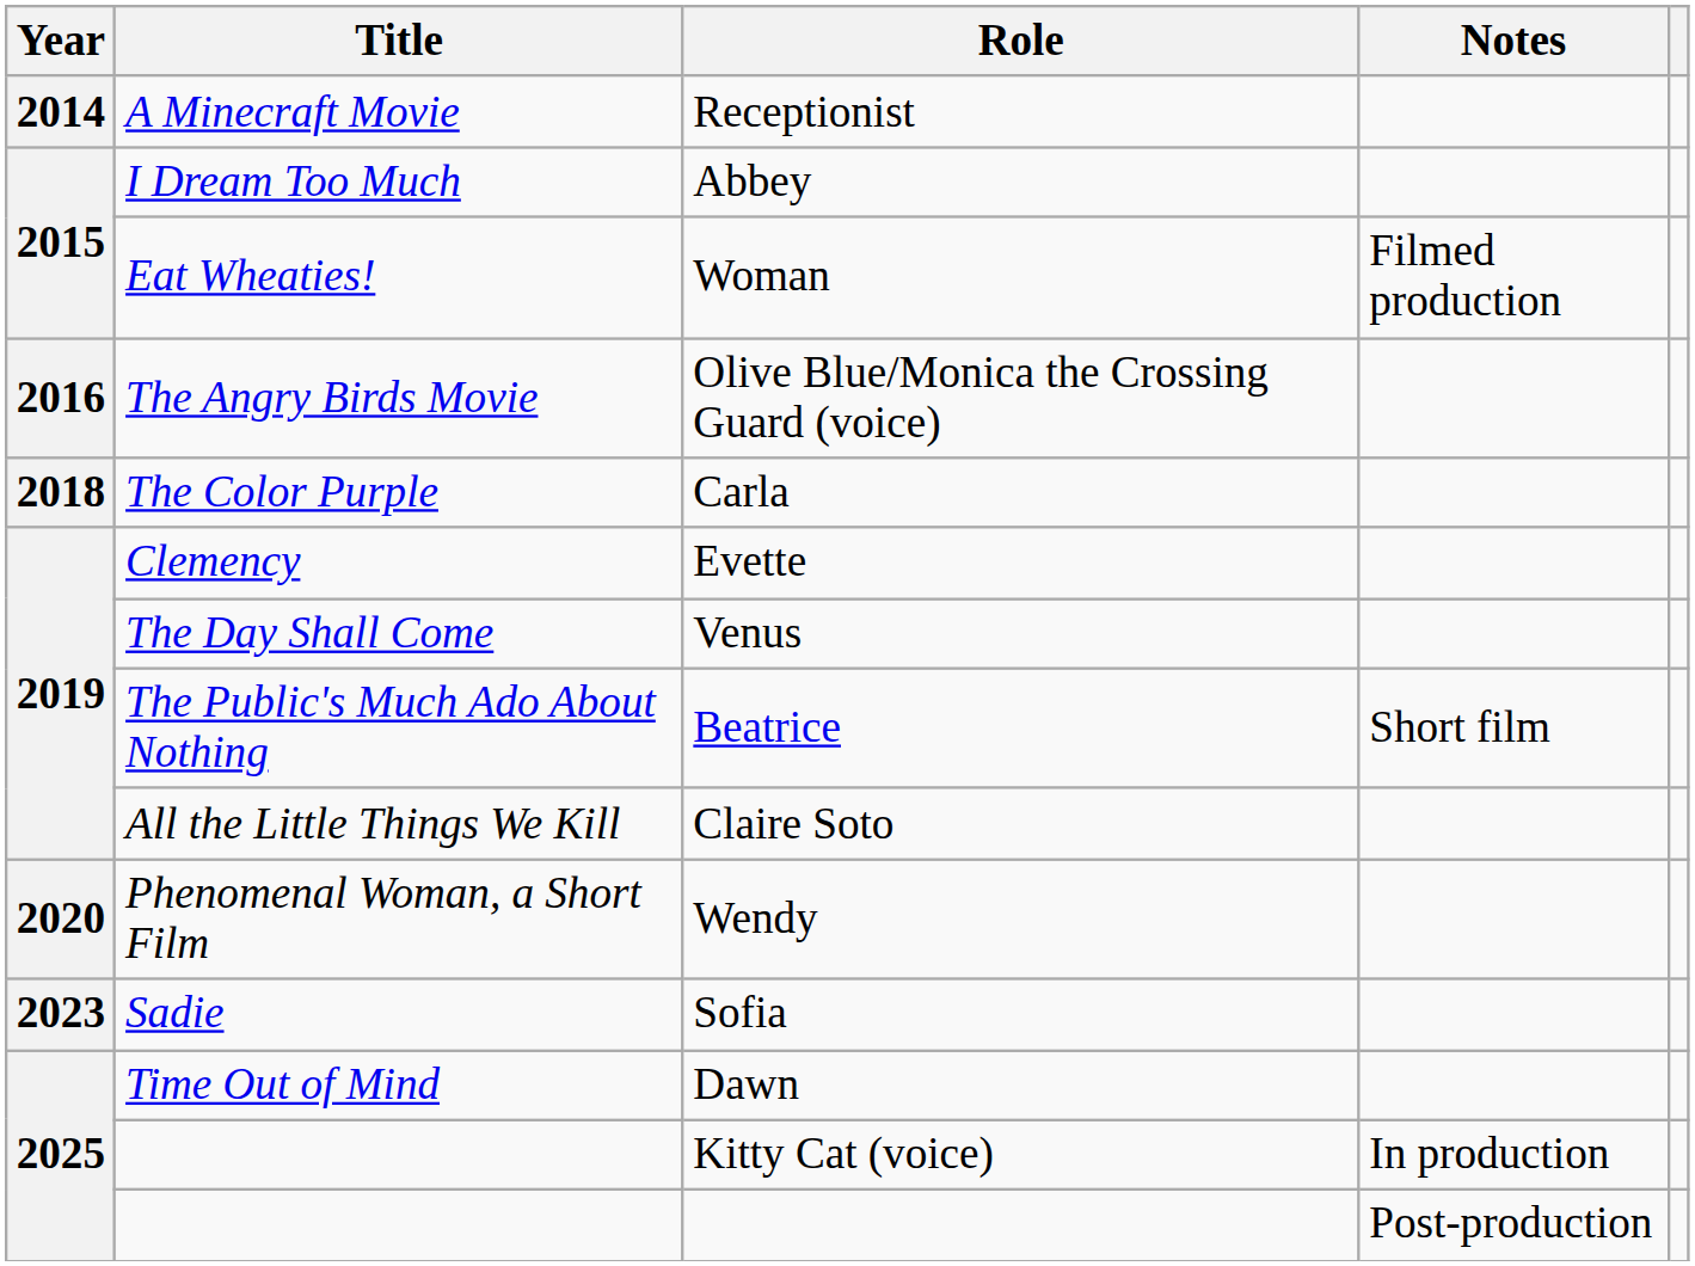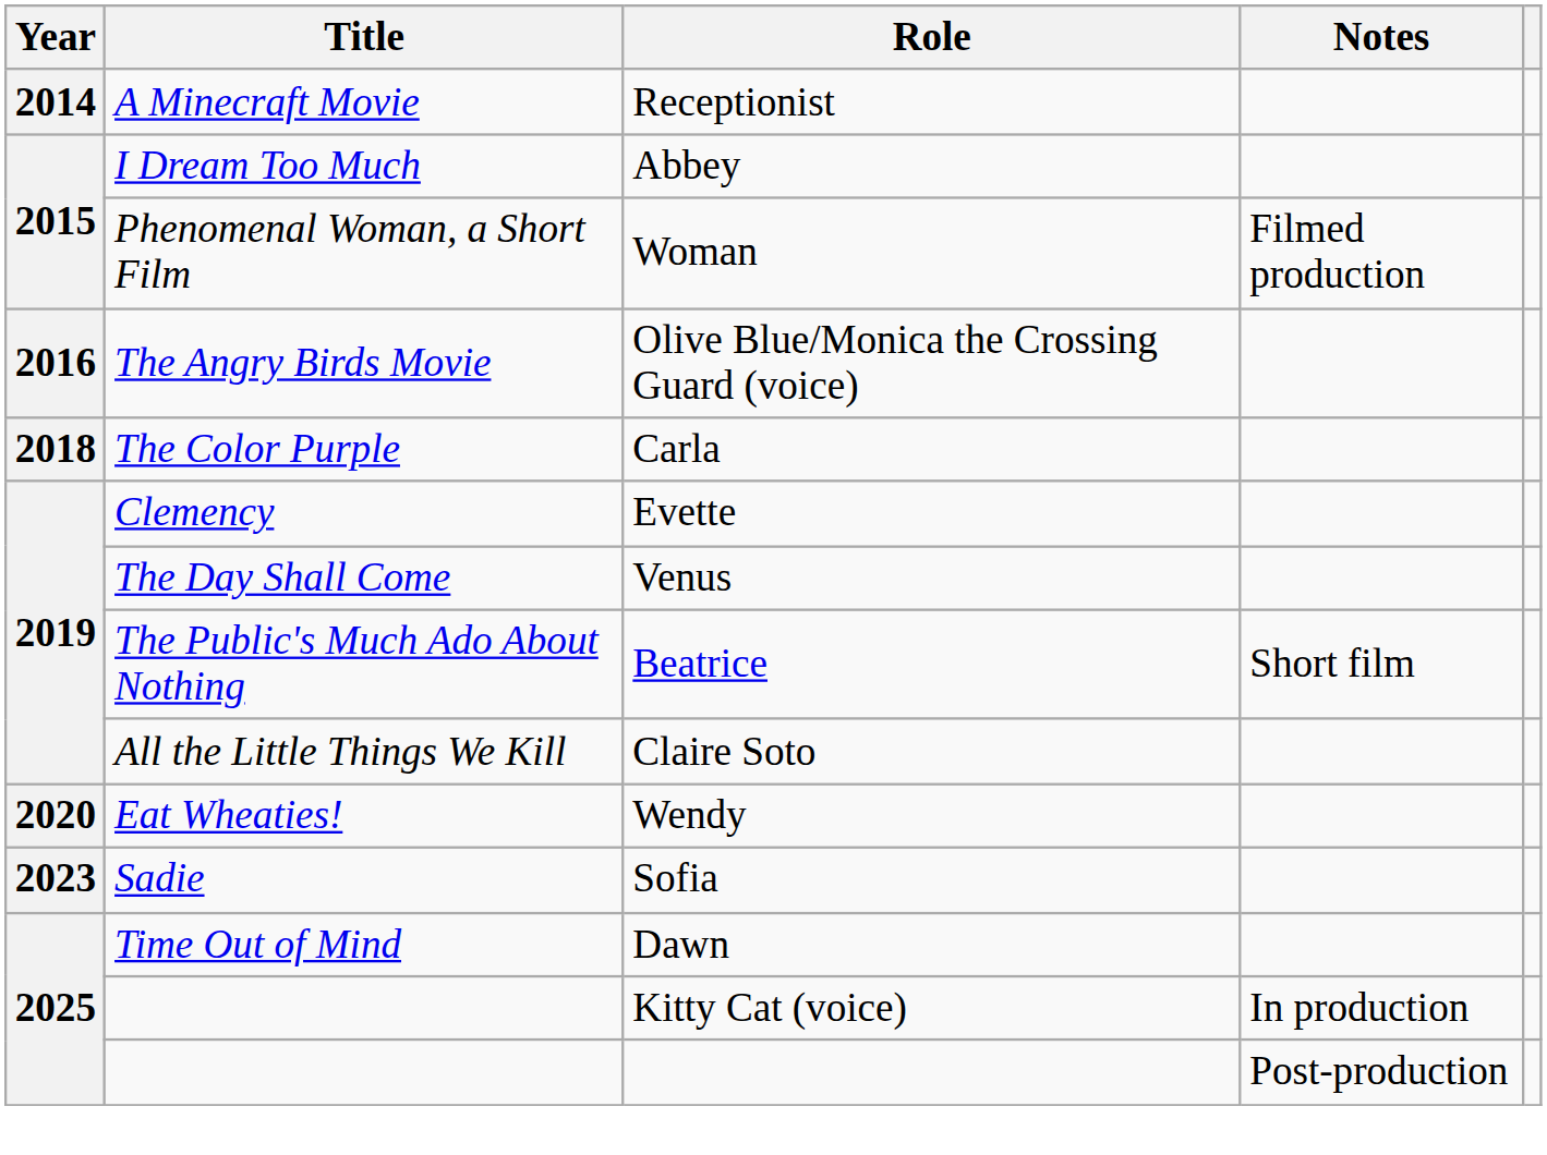Woman | Title: Eat Wheaties! -> Phenomenal Woman, a Short Film
Wendy | Title: Phenomenal Woman, a Short Film -> Eat Wheaties!
